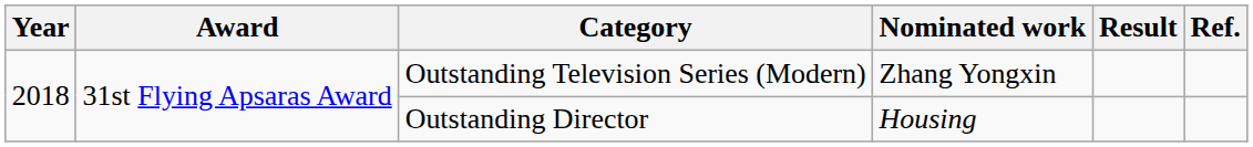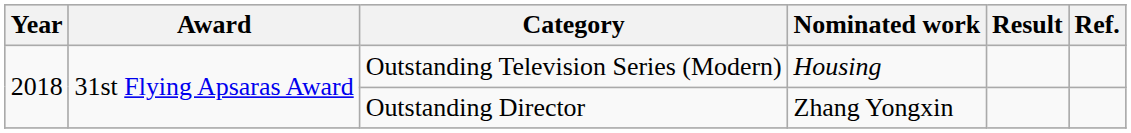Outstanding Television Series (Modern) | Nominated work: Zhang Yongxin -> Housing
Outstanding Director | Nominated work: Housing -> Zhang Yongxin
